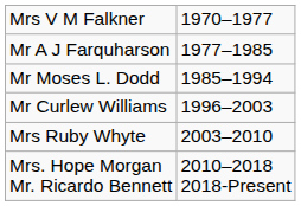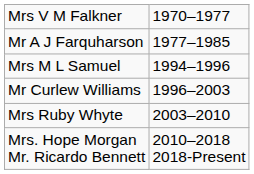- row: Mr Moses L. Dodd | 1985–1994
+ row: Mrs M L Samuel | 1994–1996
